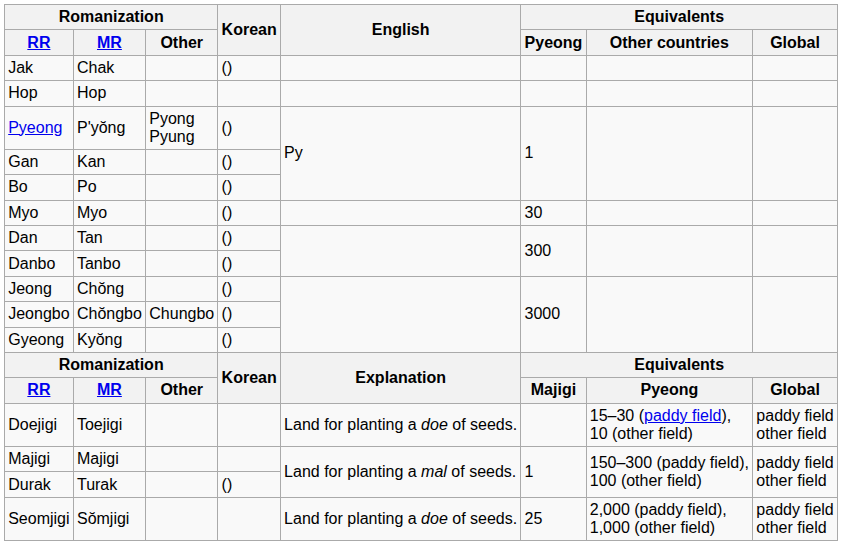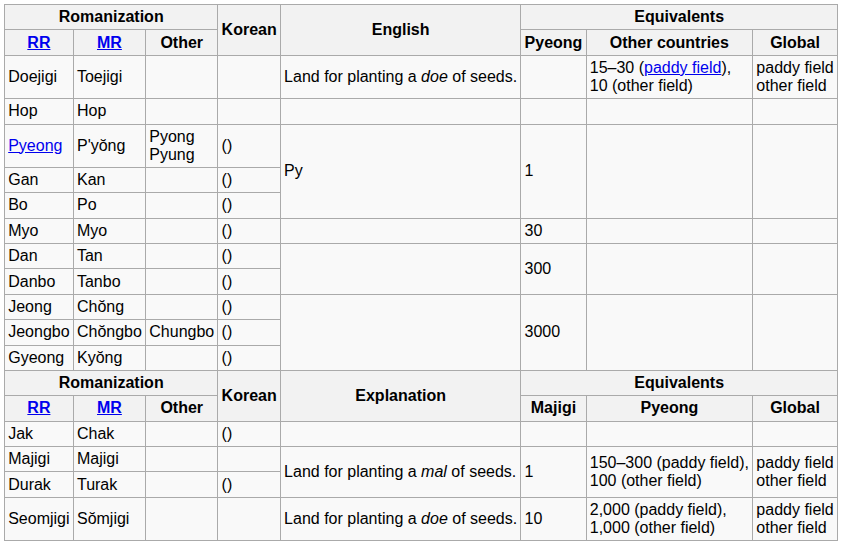rows swapped: Jak <-> Doejigi
Seomjigi | Equivalents / Pyeong: 25 -> 10
